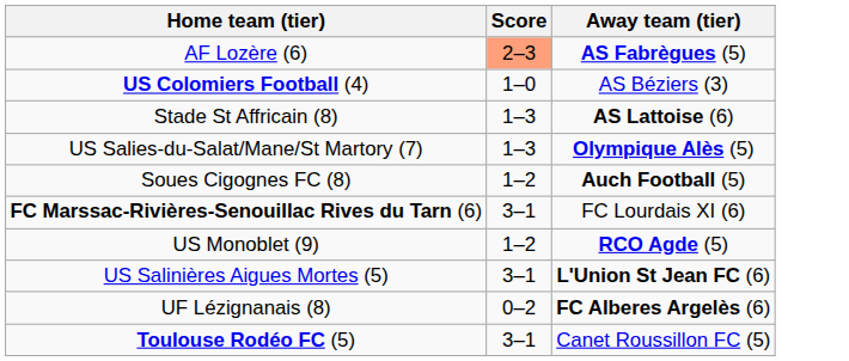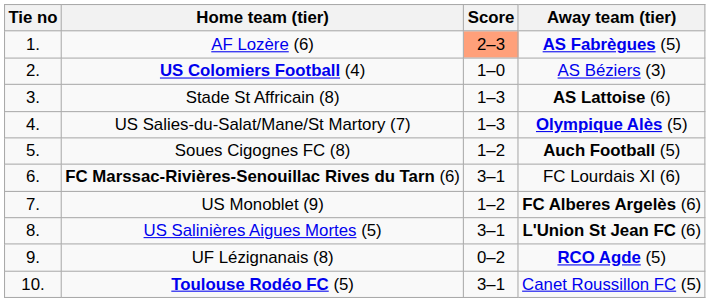+ column: Tie no | 1. | 2. | 3. | 4. | 5. | 6. | 7. | 8. | 9. | 10.
US Monoblet (9) | Away team (tier): RCO Agde (5) -> FC Alberes Argelès (6)
UF Lézignanais (8) | Away team (tier): FC Alberes Argelès (6) -> RCO Agde (5)
